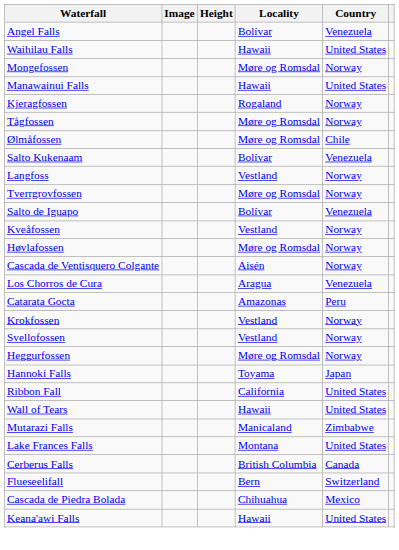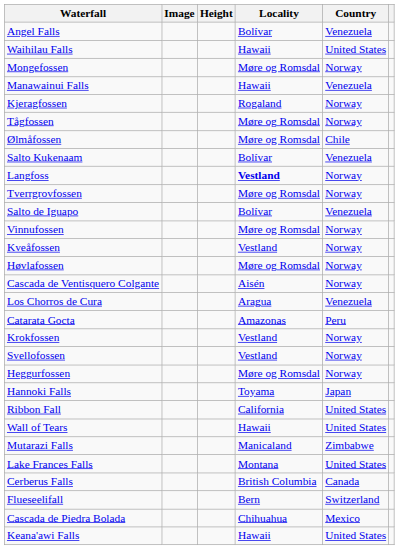Manawainui Falls | Country: United States -> Venezuela
Langfoss | Locality: normal -> bold
+ row: Vinnufossen | Møre og Romsdal | Norway
